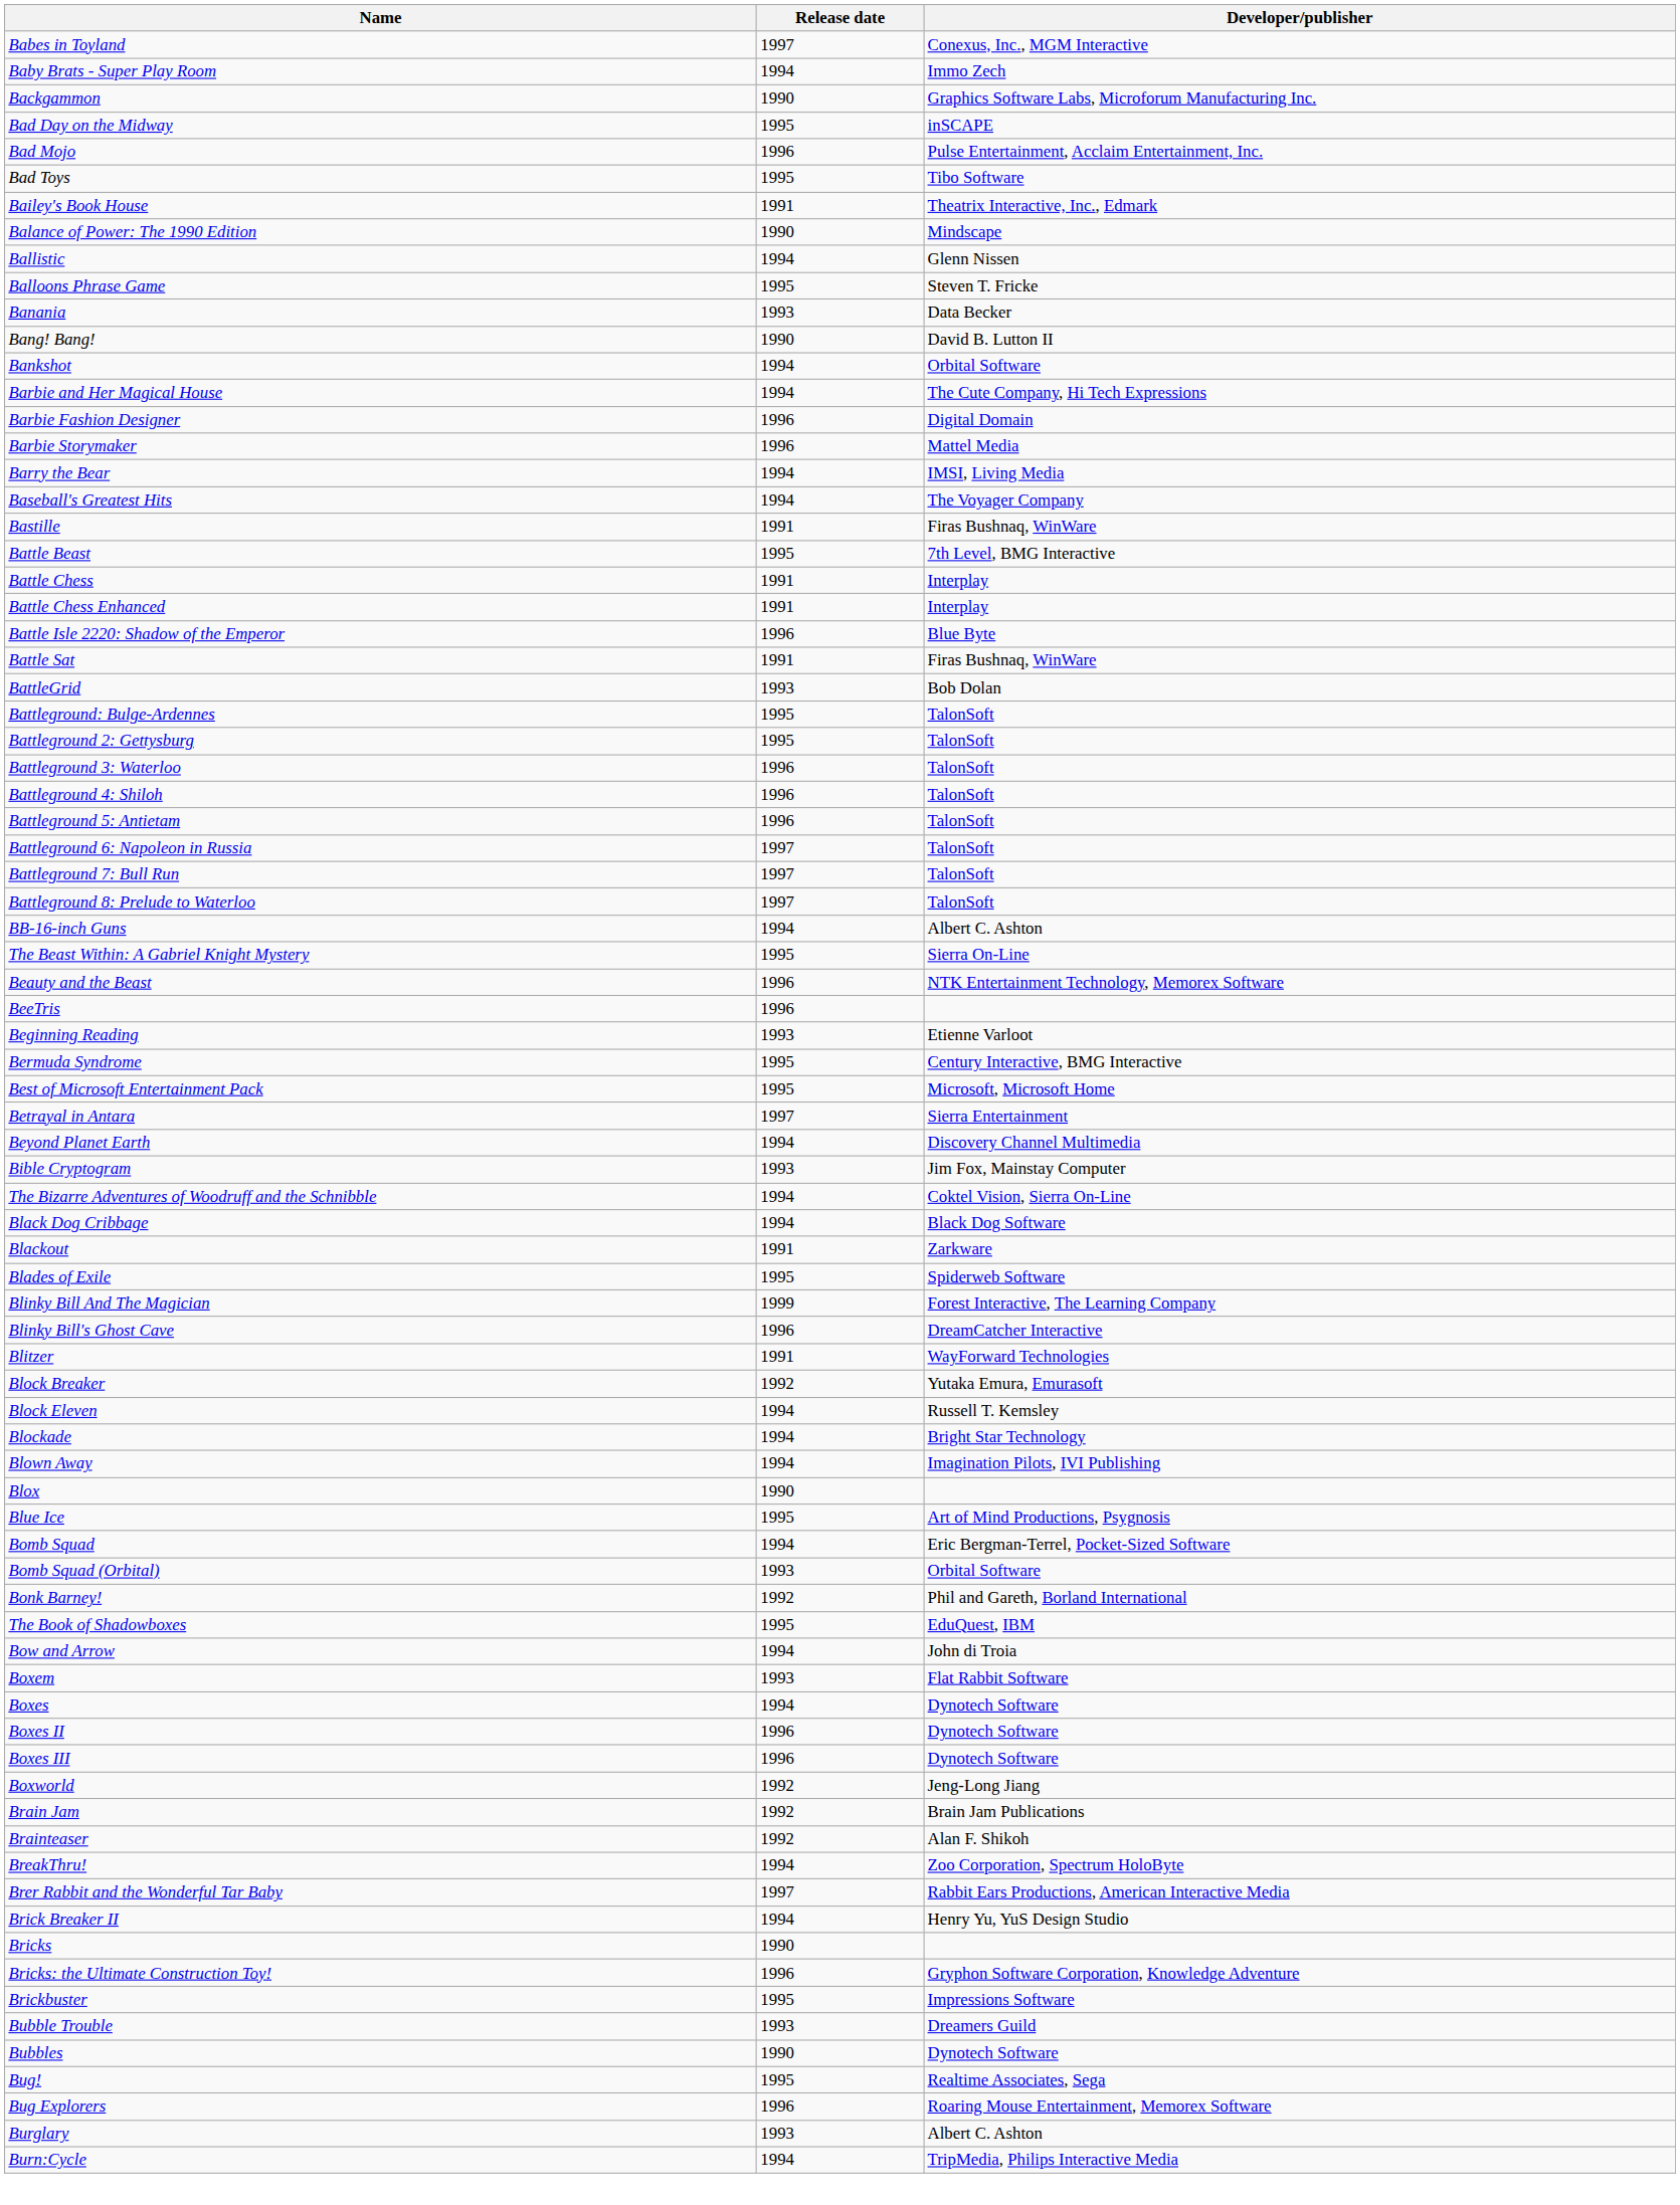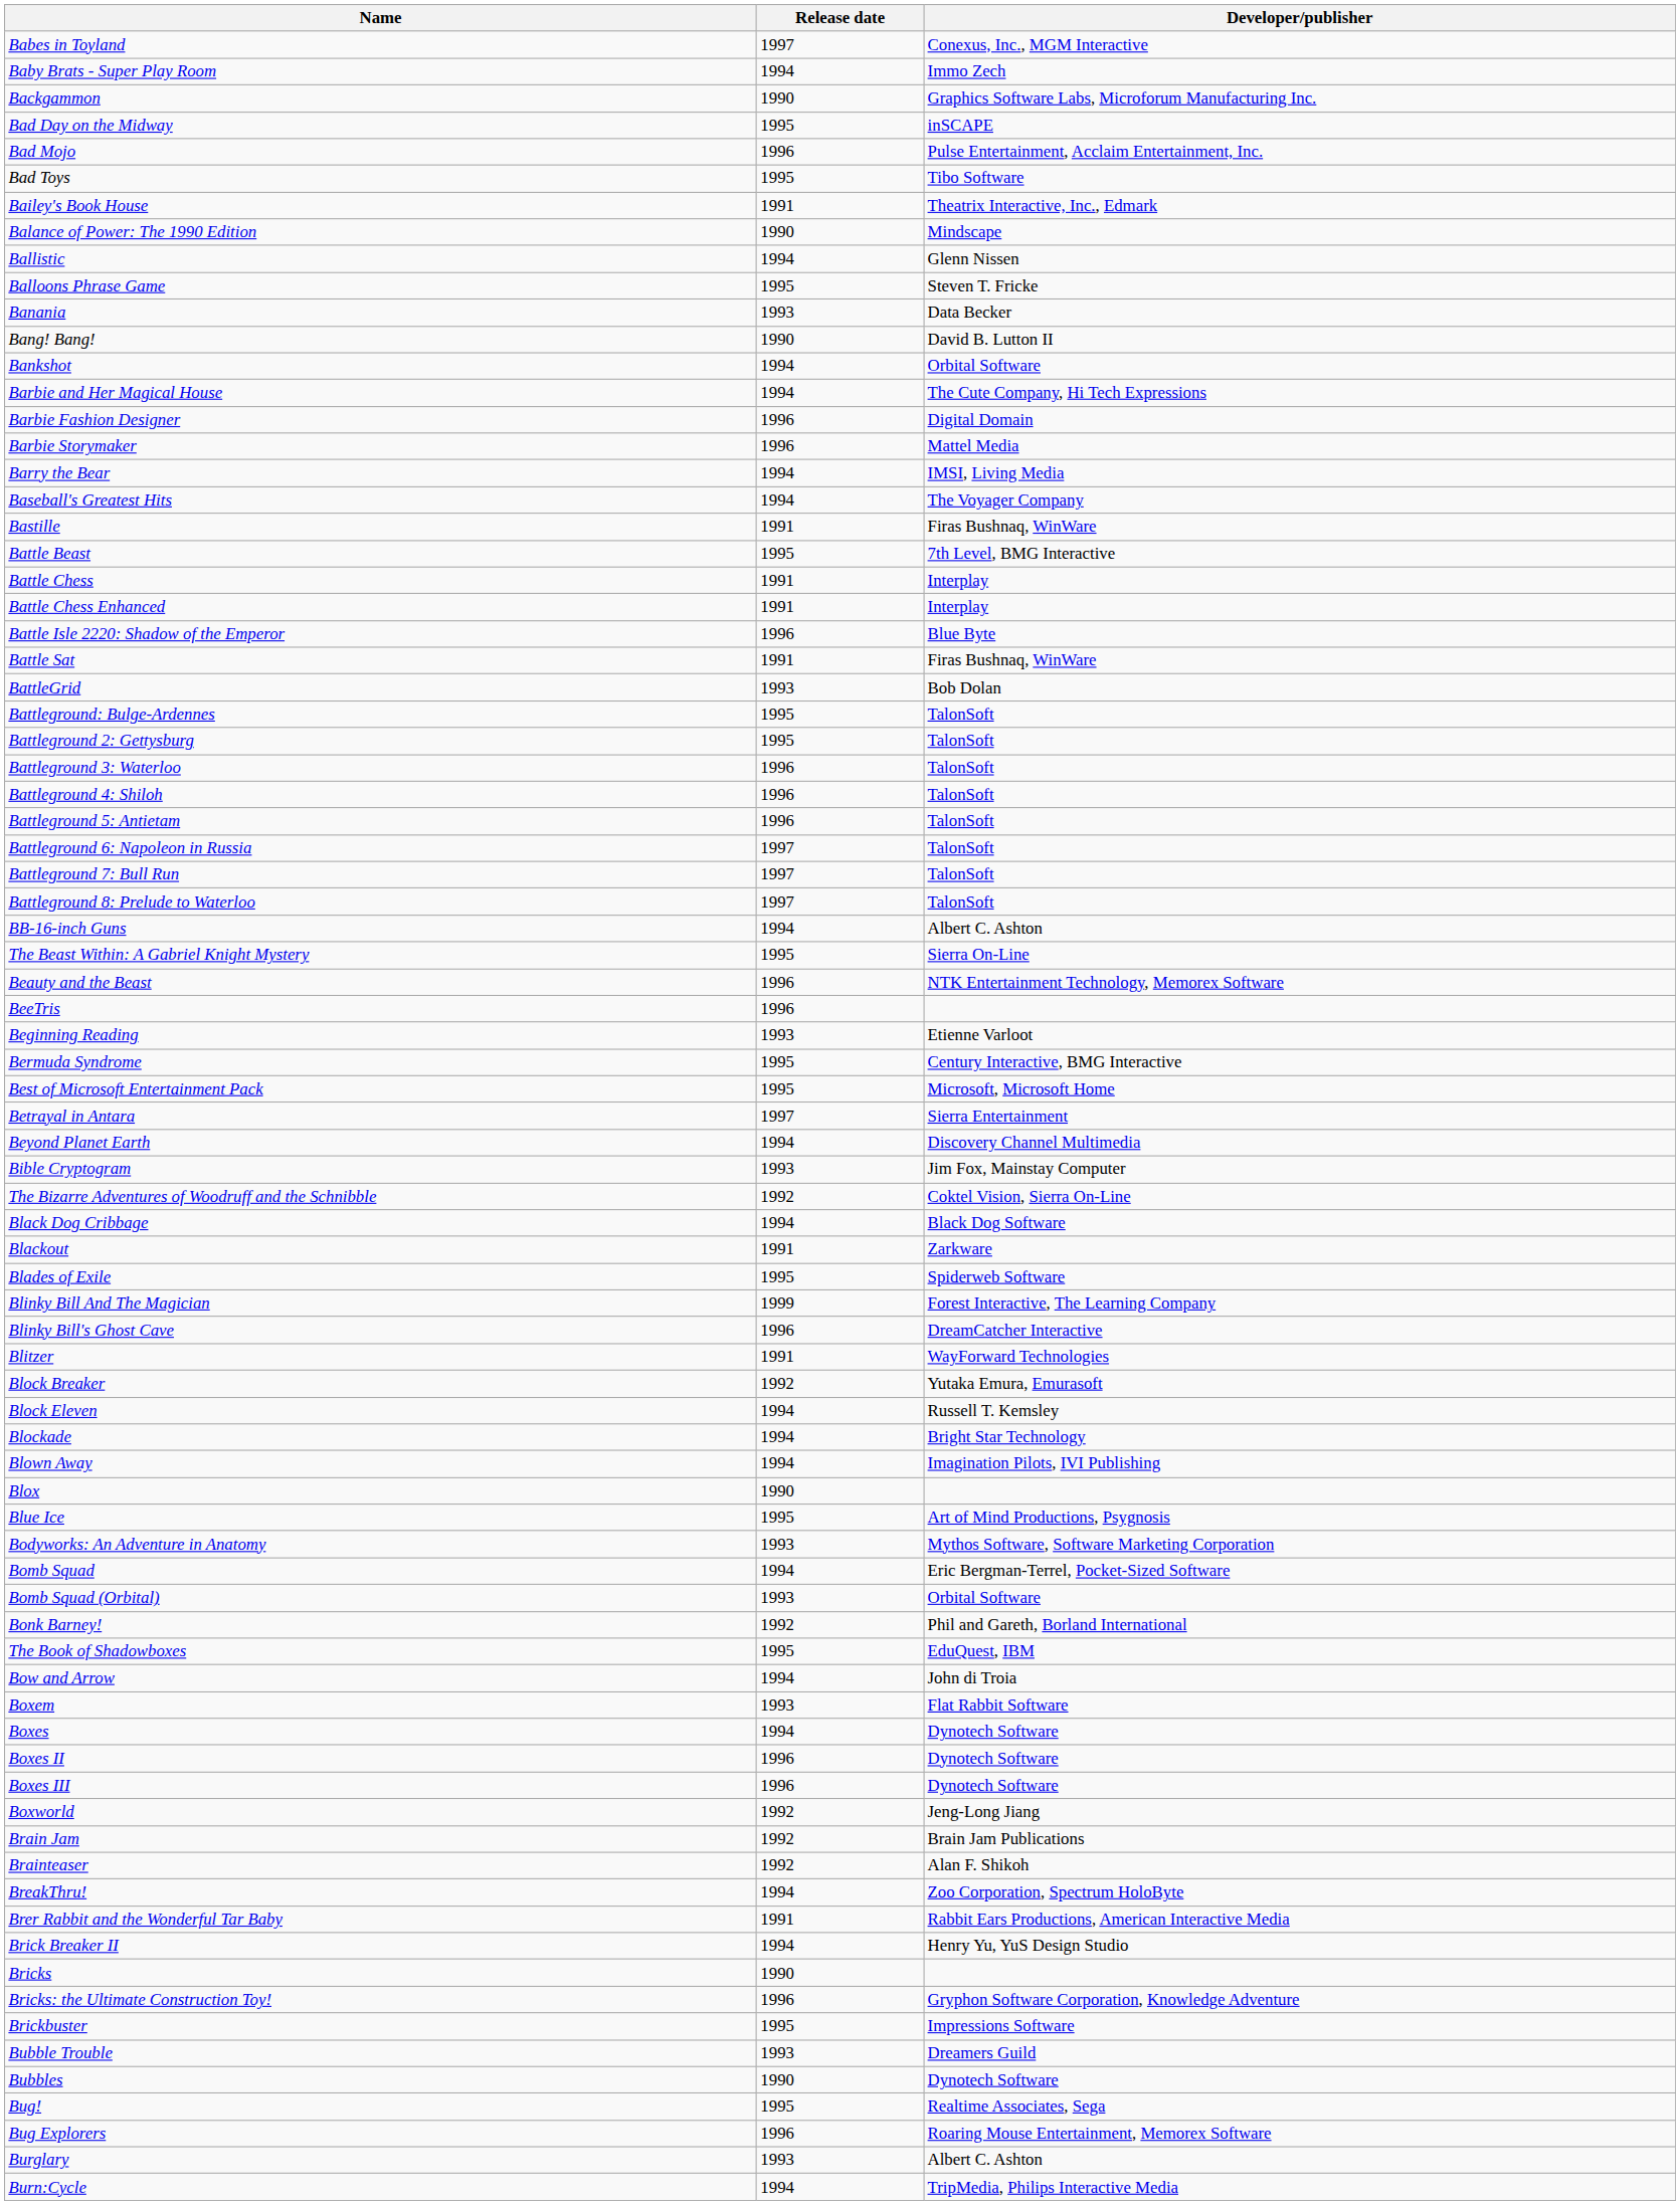The Bizarre Adventures of Woodruff and the Schnibble | Release date: 1994 -> 1992
+ row: Bodyworks: An Adventure in Anatomy | 1993 | Mythos Software, Software Marketing Corporation
Brer Rabbit and the Wonderful Tar Baby | Release date: 1997 -> 1991
